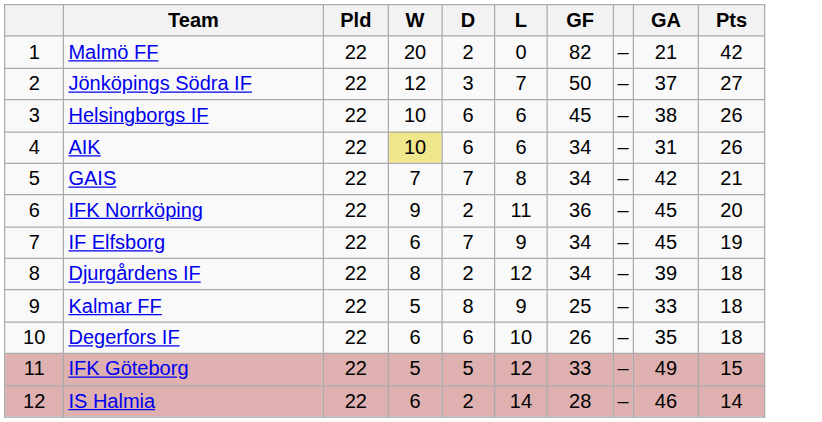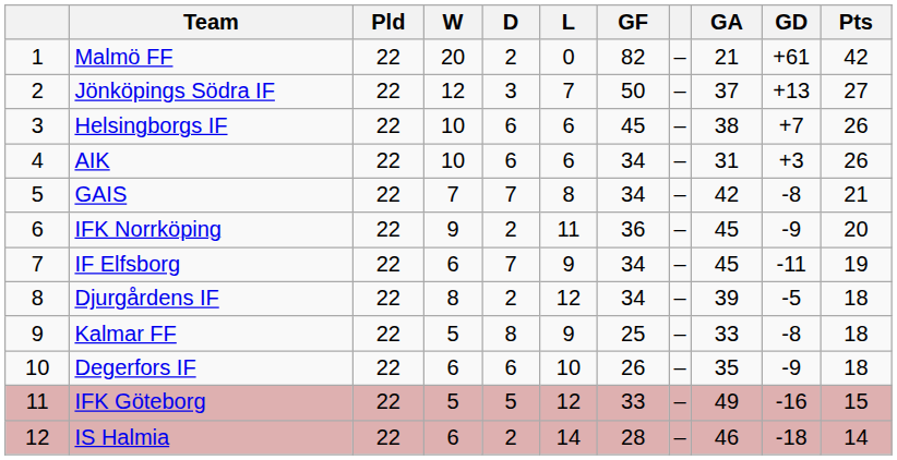+ column: GD | +61 | +13 | +7 | +3 | -8 | -9 | -11 | -5 | -8 | -9 | -16 | -18
AIK | W: khaki background -> no background
